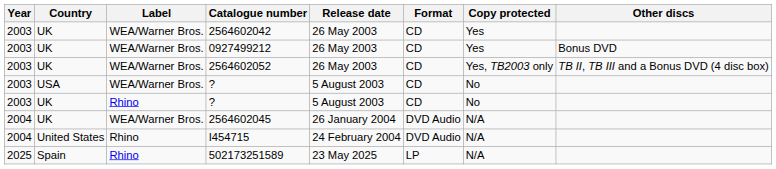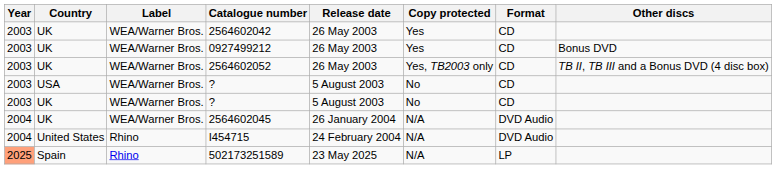columns swapped: Format <-> Copy protected
UK / ? | Label: Rhino -> WEA/Warner Bros.
502173251589 | Year: no background -> lightsalmon background
